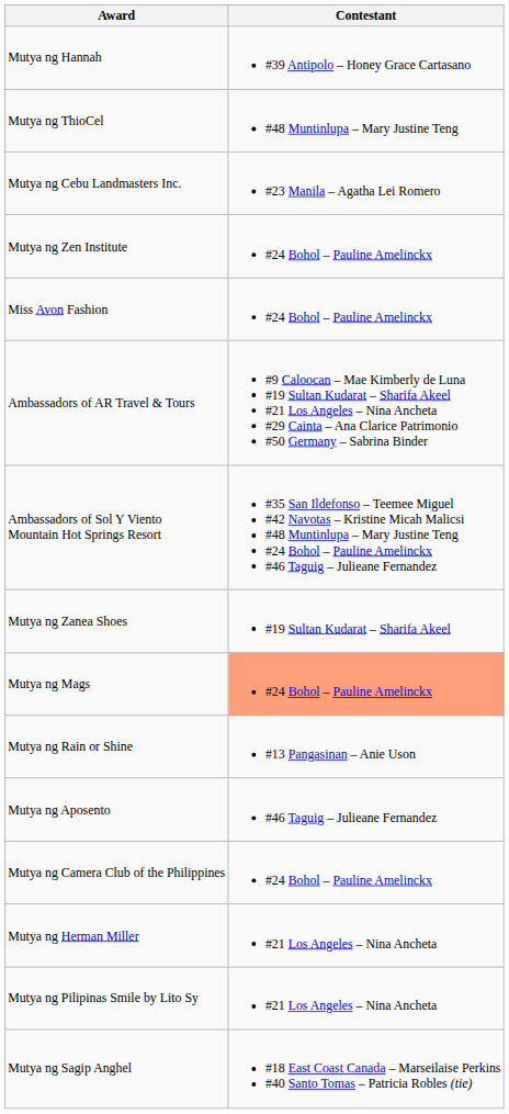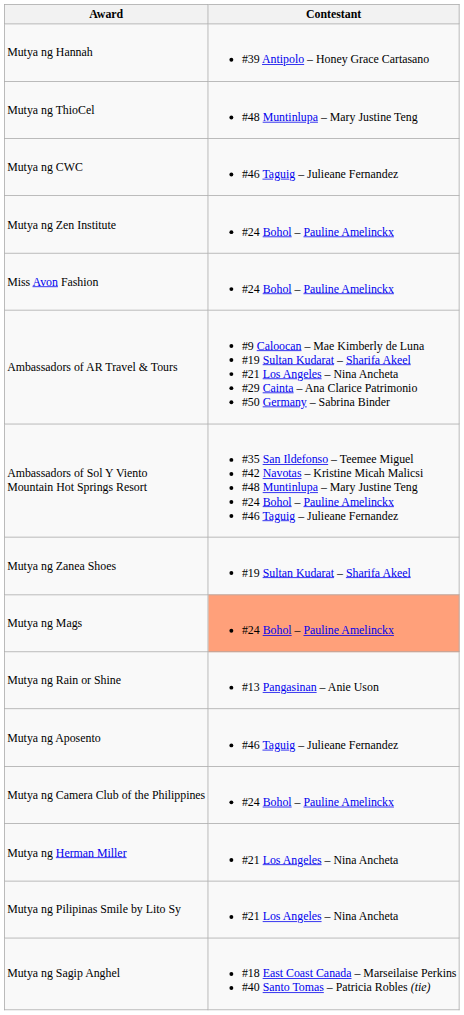+ row: Mutya ng CWC | #46 Taguig – Julieane Fernandez
- row: Mutya ng Cebu Landmasters Inc. | #23 Manila – Agatha Lei Romero
